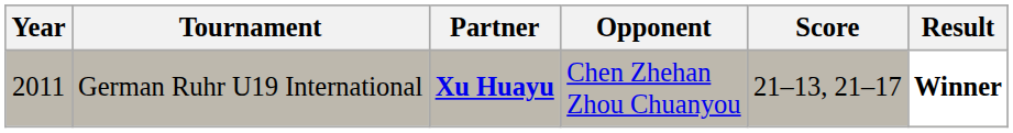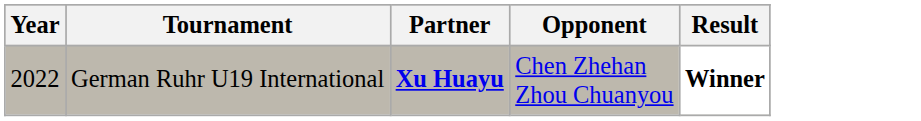- column: Score | 21–13, 21–17
German Ruhr U19 International | Year: 2011 -> 2022
